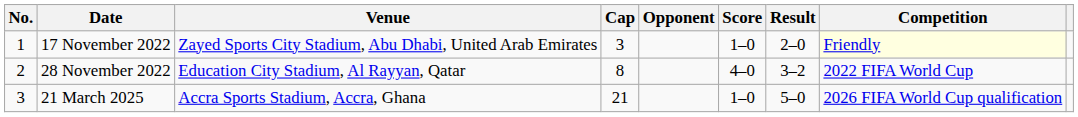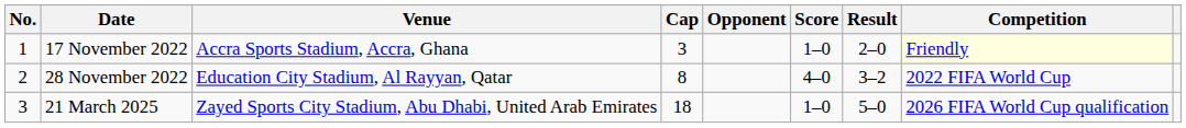17 November 2022 | Venue: Zayed Sports City Stadium, Abu Dhabi, United Arab Emirates -> Accra Sports Stadium, Accra, Ghana
21 March 2025 | Venue: Accra Sports Stadium, Accra, Ghana -> Zayed Sports City Stadium, Abu Dhabi, United Arab Emirates
21 March 2025 | Cap: 21 -> 18
